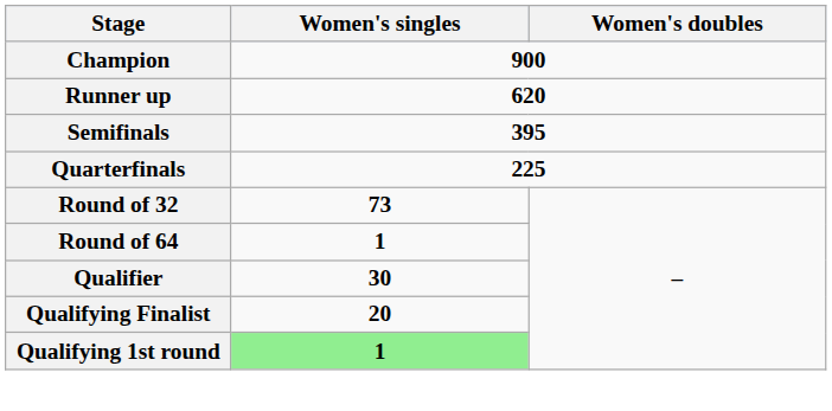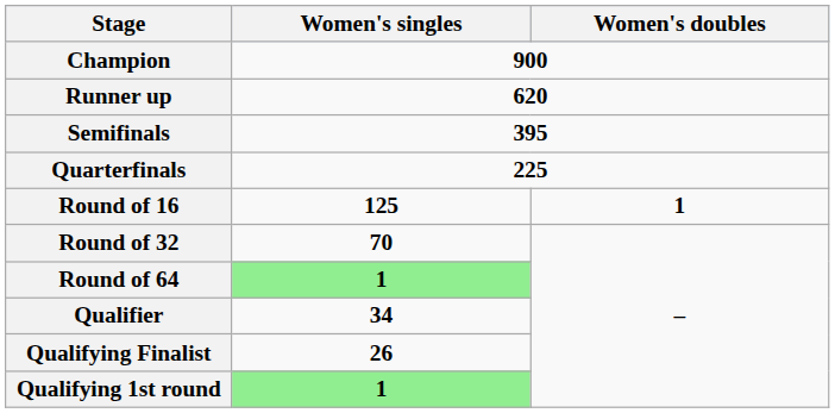+ row: Round of 16 | 125 | 1
Round of 32 | Women's singles: 73 -> 70
Round of 64 | Women's singles: no background -> lightgreen background
Qualifier | Women's singles: 30 -> 34
Qualifying Finalist | Women's singles: 20 -> 26
